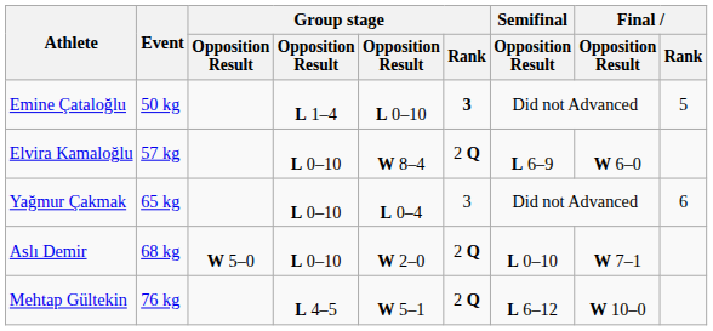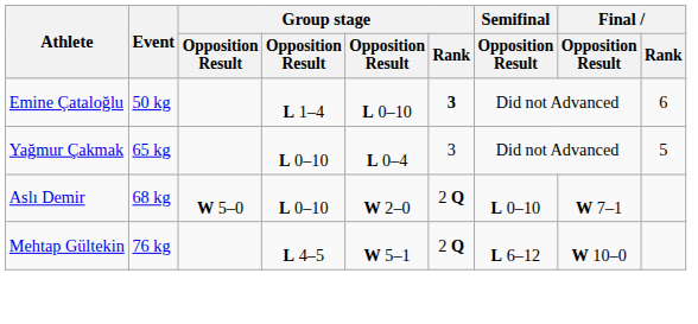Emine Çataloğlu | Final / Rank: 5 -> 6
- row: Elvira Kamaloğlu | 57 kg | L 0–10 | W 8–4 | 2 Q | L 6–9 | W 6–0
Yağmur Çakmak | Final / Rank: 6 -> 5
